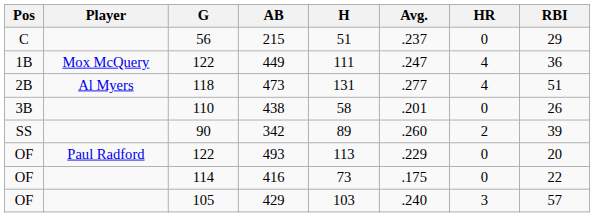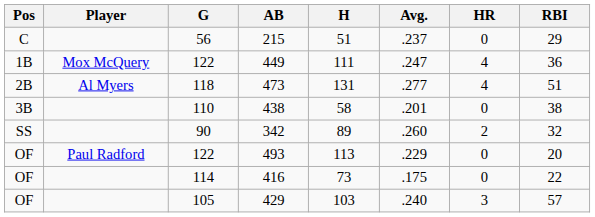438 | RBI: 26 -> 38
342 | RBI: 39 -> 32
